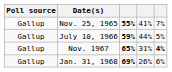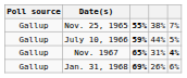Nov. 25, 1965 | column 4: 41% -> 38%
